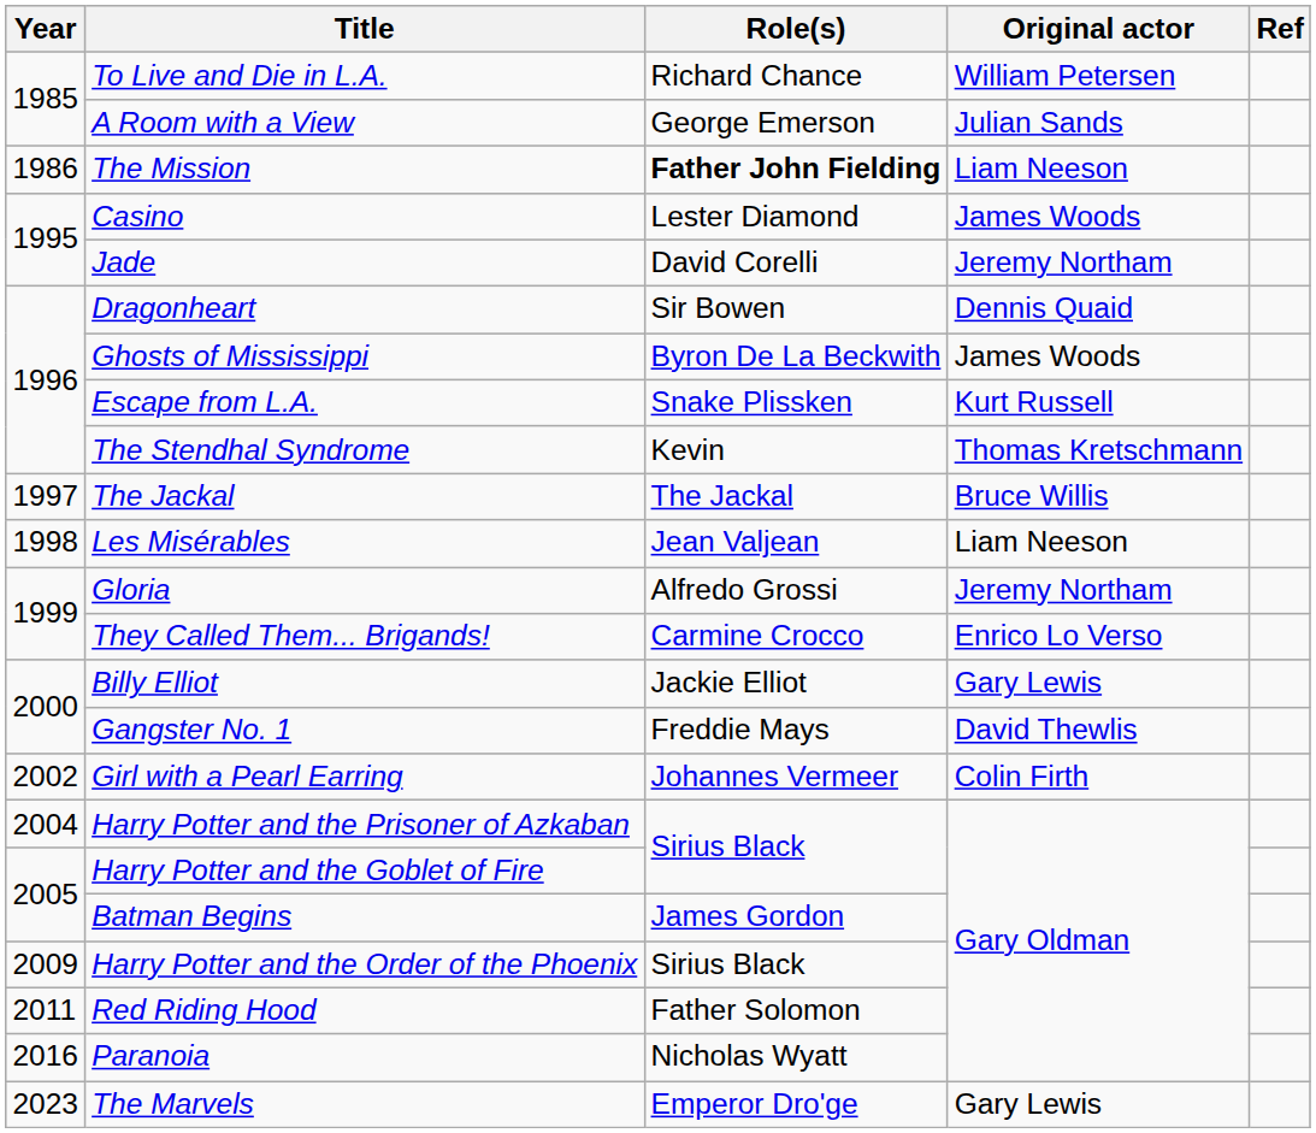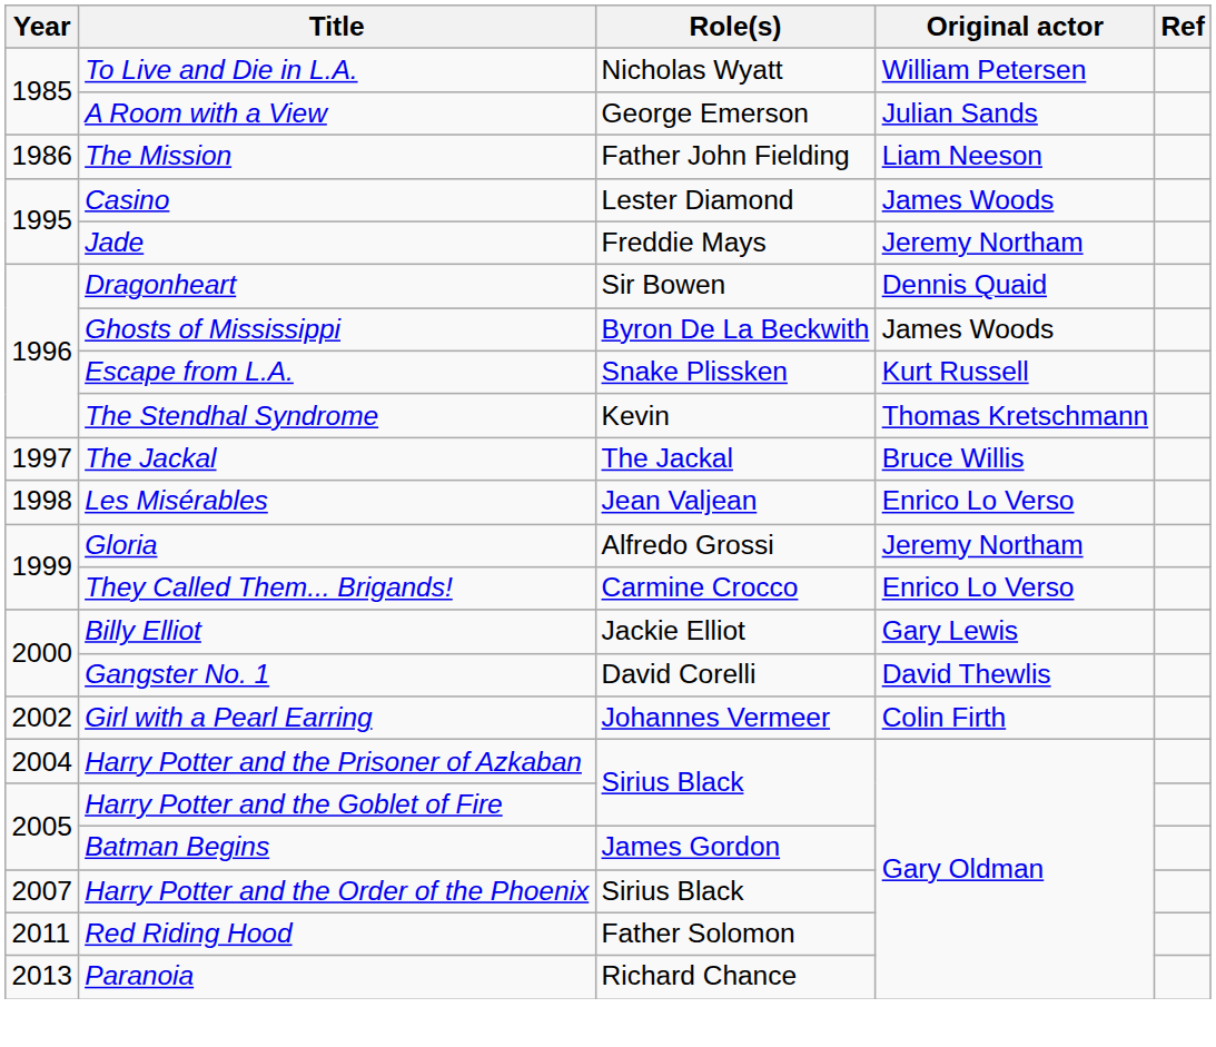To Live and Die in L.A. | Role(s): Richard Chance -> Nicholas Wyatt
The Mission | Role(s): bold -> normal
Jade | Role(s): David Corelli -> Freddie Mays
Les Misérables | Original actor: Liam Neeson -> Enrico Lo Verso
Gangster No. 1 | Role(s): Freddie Mays -> David Corelli
Harry Potter and the Order of the Phoenix | Year: 2009 -> 2007
Paranoia | Year: 2016 -> 2013
Paranoia | Role(s): Nicholas Wyatt -> Richard Chance
- row: 2023 | The Marvels | Emperor Dro'ge | Gary Lewis
